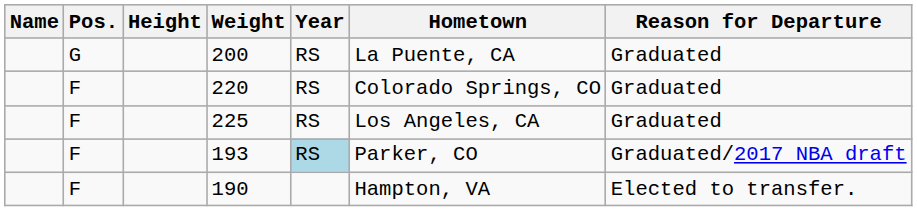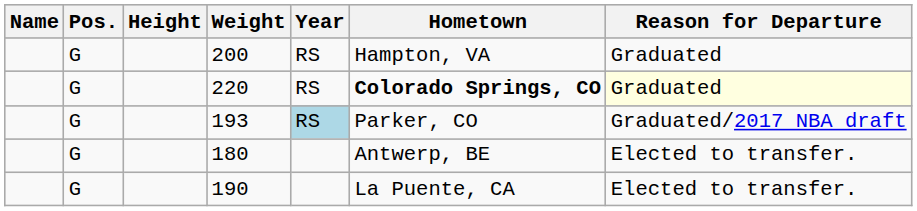200 | Hometown: La Puente, CA -> Hampton, VA
220 | Pos.: F -> G
220 | Hometown: normal -> bold
220 | Reason for Departure: no background -> lightyellow background
- row: F | 225 | RS | Los Angeles, CA | Graduated
193 | Pos.: F -> G
+ row: G | 180 | Antwerp, BE | Elected to transfer.
190 | Pos.: F -> G
190 | Hometown: Hampton, VA -> La Puente, CA
